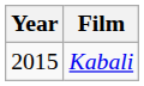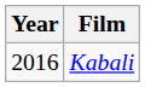Kabali | Year: 2015 -> 2016
